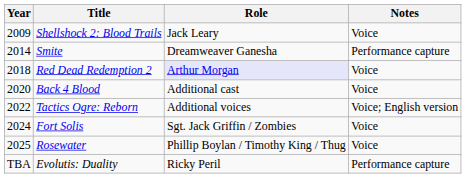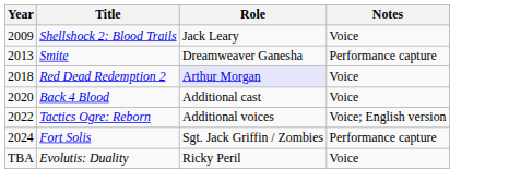Smite | Year: 2014 -> 2013
Fort Solis | Notes: Voice -> Performance capture
- row: 2025 | Rosewater | Phillip Boylan / Timothy King / Thug | Voice
Evolutis: Duality | Notes: Performance capture -> Voice
